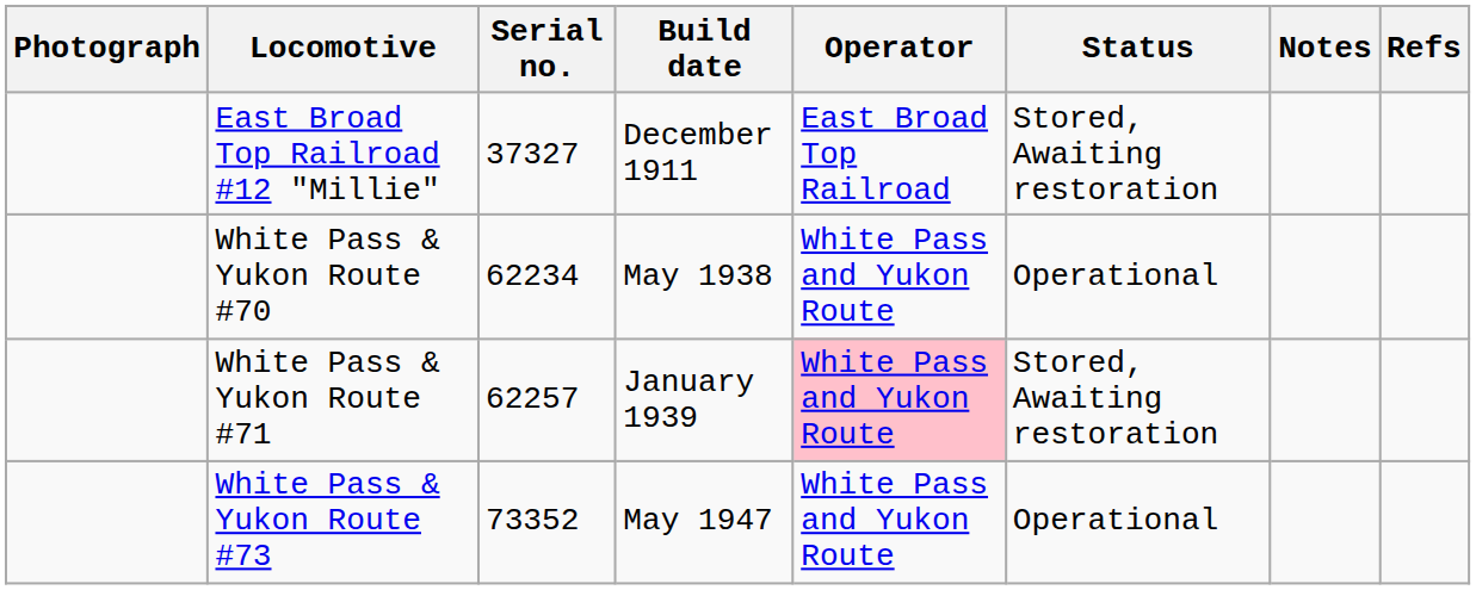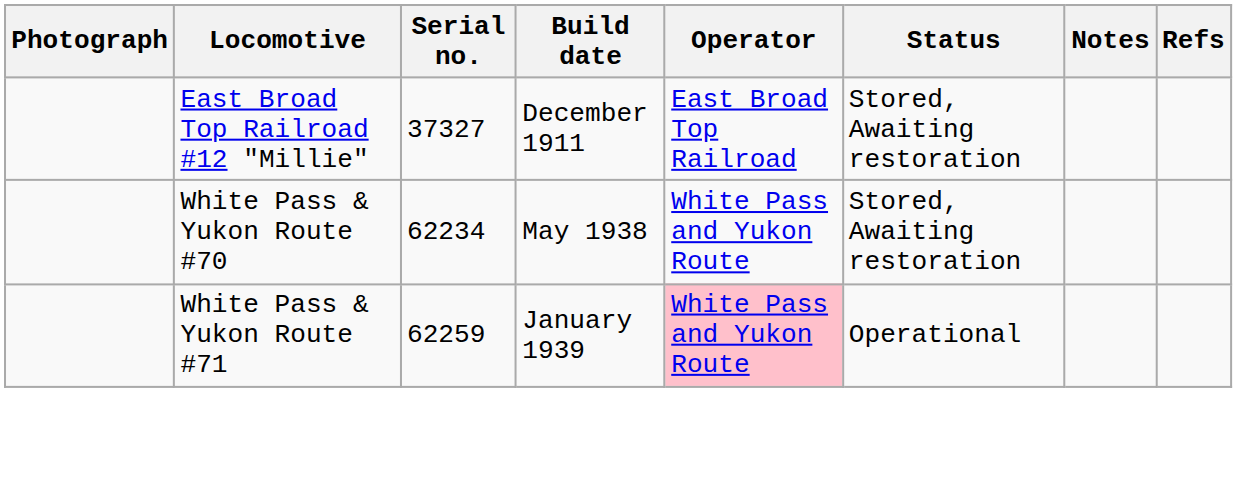White Pass & Yukon Route #70 | Status: Operational -> Stored, Awaiting restoration
White Pass & Yukon Route #71 | Serial no.: 62257 -> 62259
White Pass & Yukon Route #71 | Status: Stored, Awaiting restoration -> Operational
- row: White Pass & Yukon Route #73 | 73352 | May 1947 | White Pass and Yukon Route | Operational
